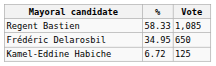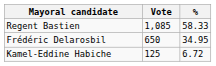columns swapped: Vote <-> %
